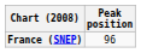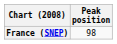France (SNEP) | Peak position: 96 -> 98
